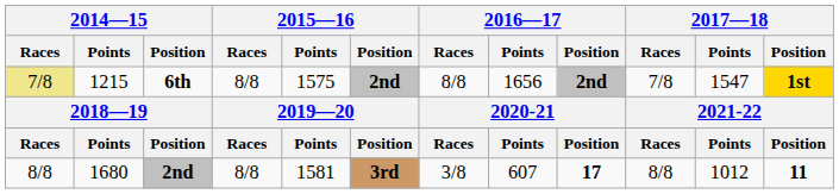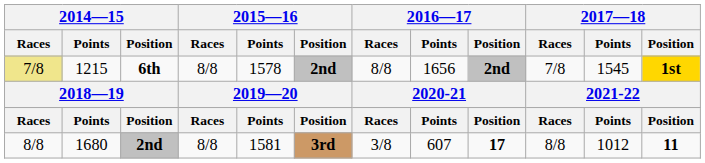6th | 2015—16 / Points: 1575 -> 1578
6th | 2017—18 / Points: 1547 -> 1545
